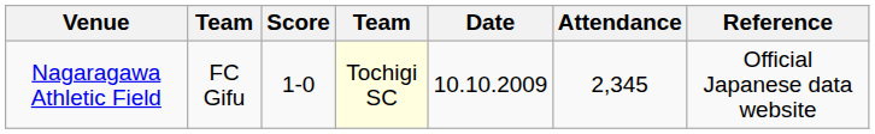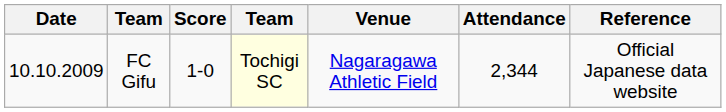columns swapped: Date <-> Venue
FC Gifu | Attendance: 2,345 -> 2,344
